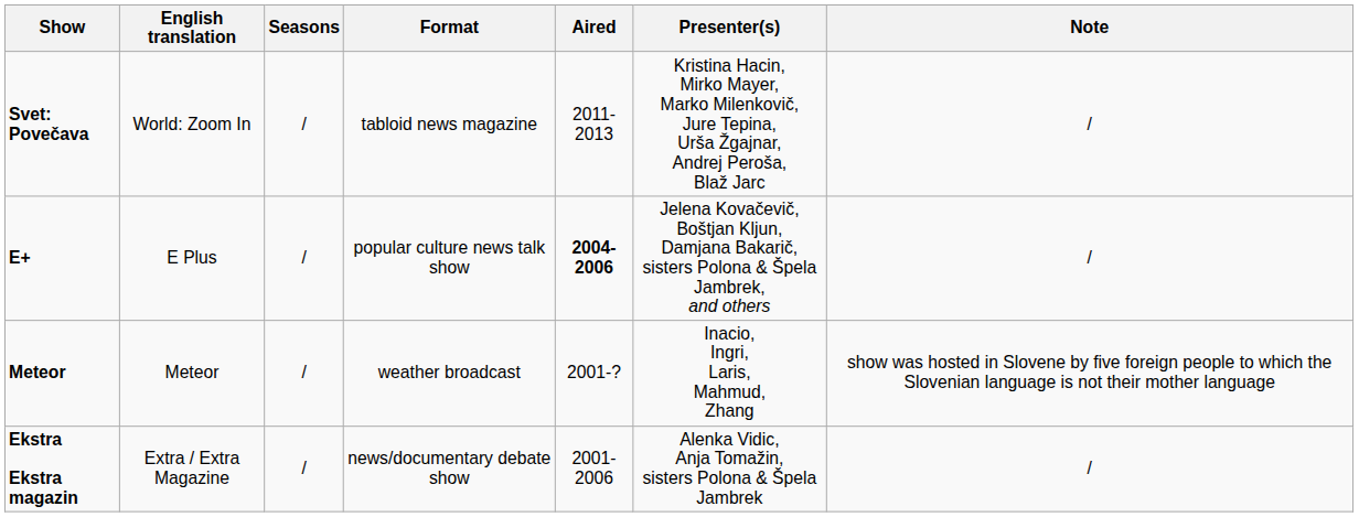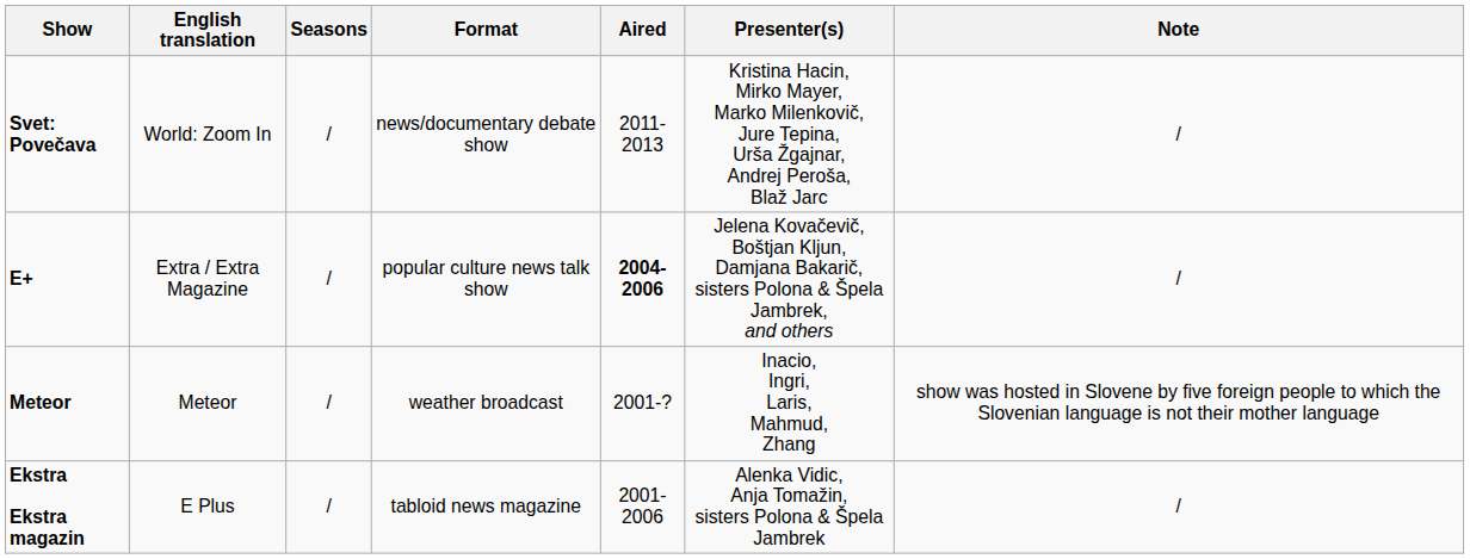Svet: Povečava | Format: tabloid news magazine -> news/documentary debate show
E+ | English translation: E Plus -> Extra / Extra Magazine
Ekstra Ekstra magazin | English translation: Extra / Extra Magazine -> E Plus
Ekstra Ekstra magazin | Format: news/documentary debate show -> tabloid news magazine
